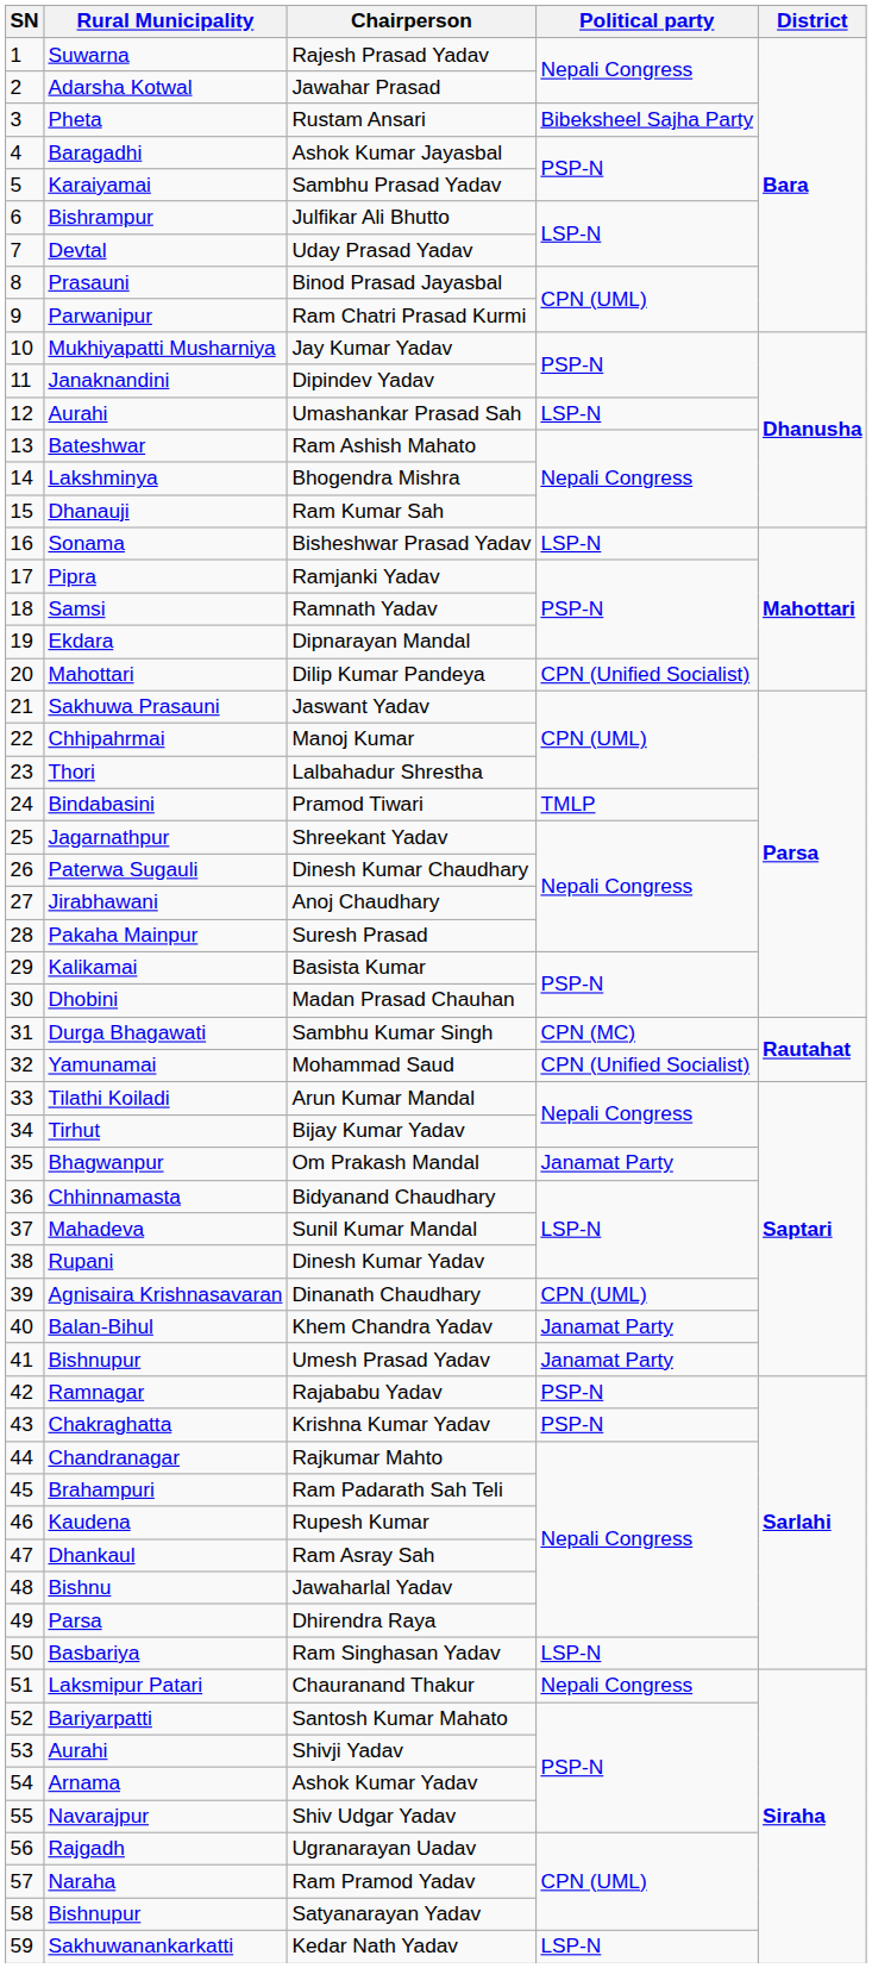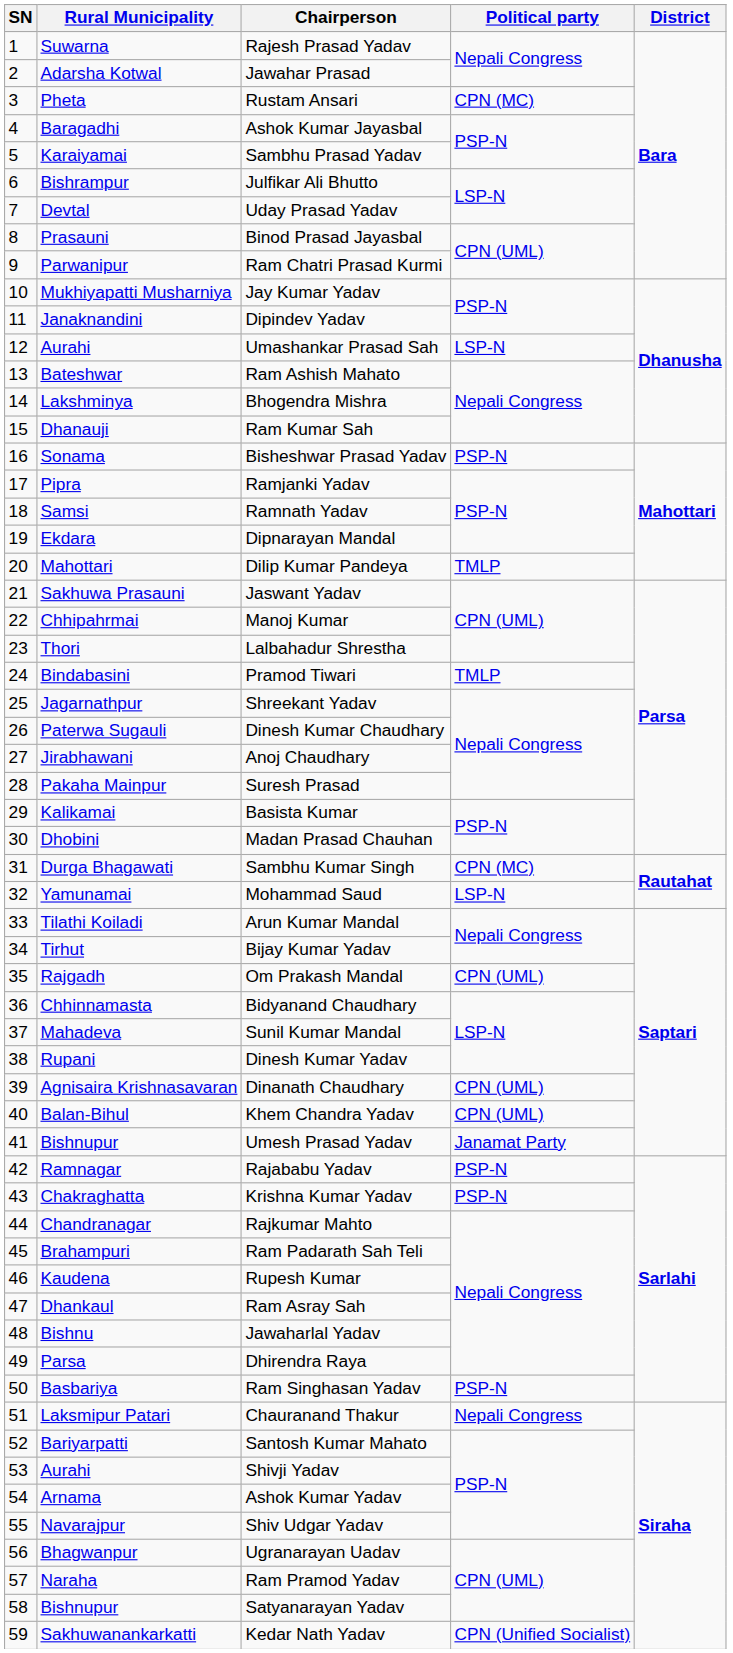Rustam Ansari | Political party: Bibeksheel Sajha Party -> CPN (MC)
Bisheshwar Prasad Yadav | Political party: LSP-N -> PSP-N
Dilip Kumar Pandeya | Political party: CPN (Unified Socialist) -> TMLP
Mohammad Saud | Political party: CPN (Unified Socialist) -> LSP-N
Om Prakash Mandal | Rural Municipality: Bhagwanpur -> Rajgadh
Om Prakash Mandal | Political party: Janamat Party -> CPN (UML)
Khem Chandra Yadav | Political party: Janamat Party -> CPN (UML)
Ram Singhasan Yadav | Political party: LSP-N -> PSP-N
Ugranarayan Uadav | Rural Municipality: Rajgadh -> Bhagwanpur
Kedar Nath Yadav | Political party: LSP-N -> CPN (Unified Socialist)
